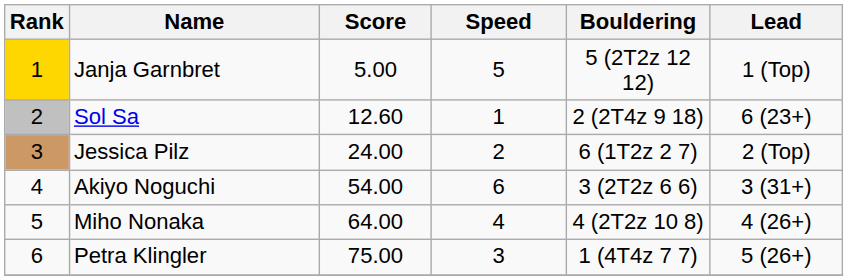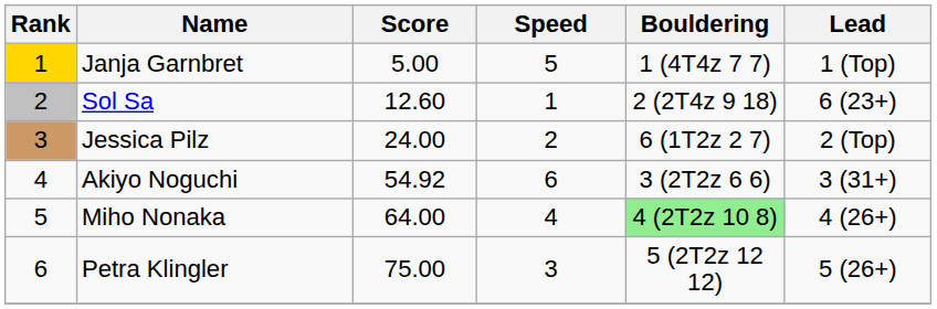Janja Garnbret | Bouldering: 5 (2T2z 12 12) -> 1 (4T4z 7 7)
Akiyo Noguchi | Score: 54.00 -> 54.92
Miho Nonaka | Bouldering: no background -> lightgreen background
Petra Klingler | Bouldering: 1 (4T4z 7 7) -> 5 (2T2z 12 12)
